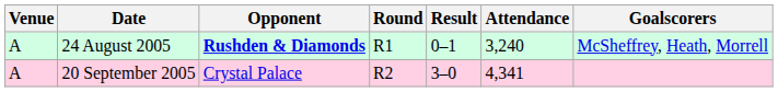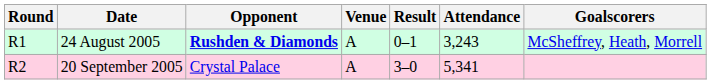columns swapped: Round <-> Venue
24 August 2005 | Attendance: 3,240 -> 3,243
20 September 2005 | Attendance: 4,341 -> 5,341
